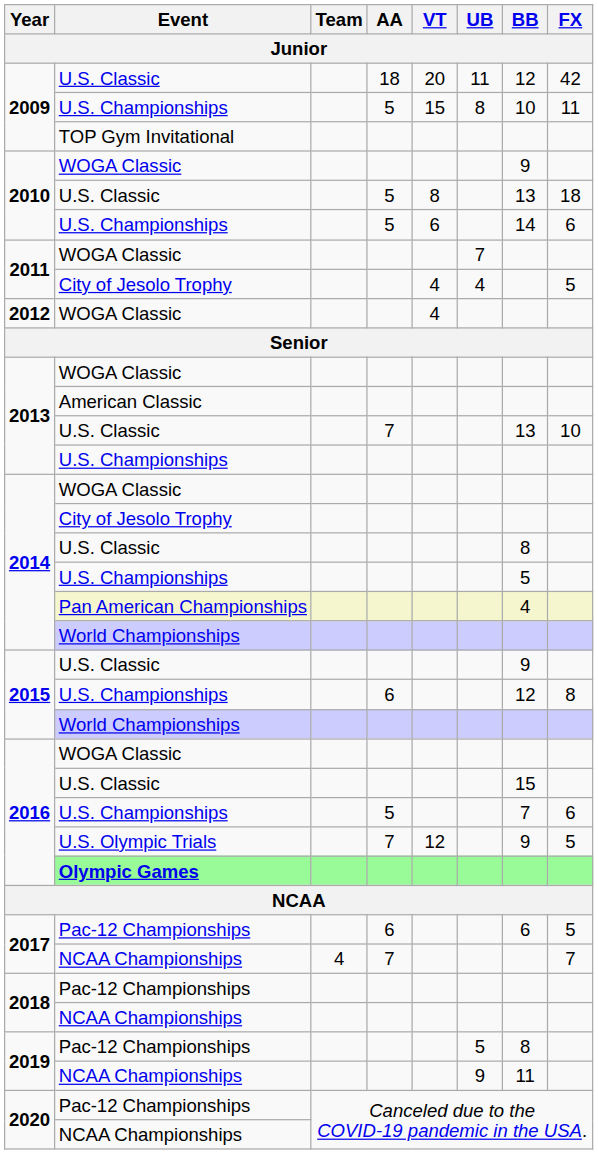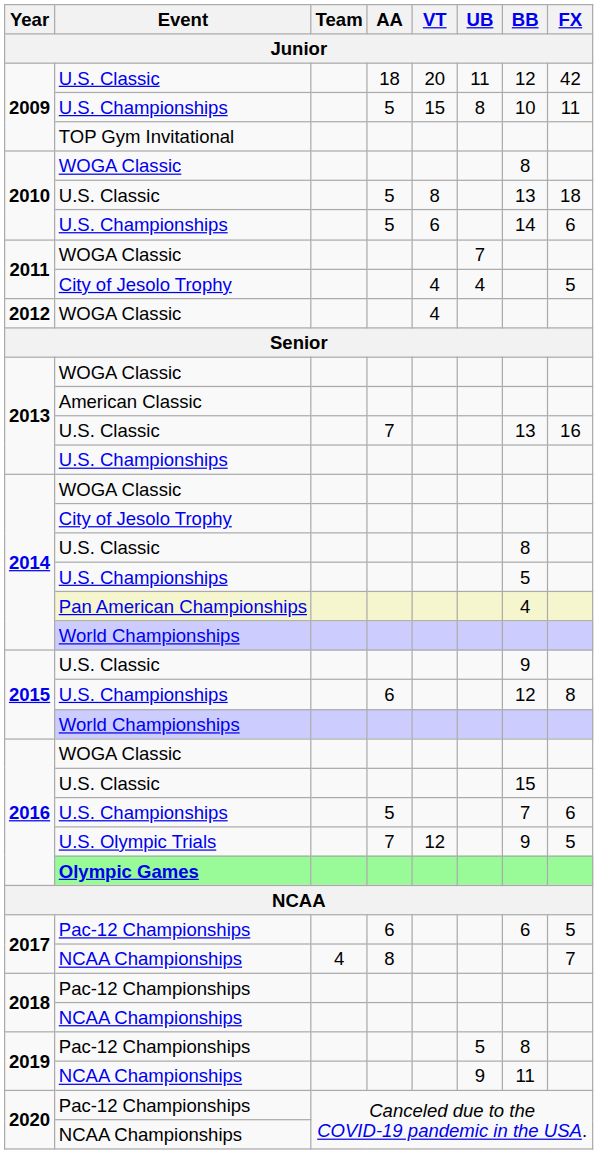2010 / WOGA Classic | BB: 9 -> 8
2013 / U.S. Classic | FX: 10 -> 16
2017 / NCAA Championships | AA: 7 -> 8
